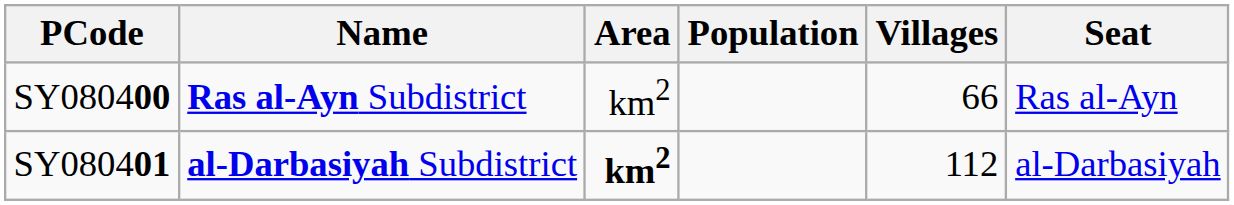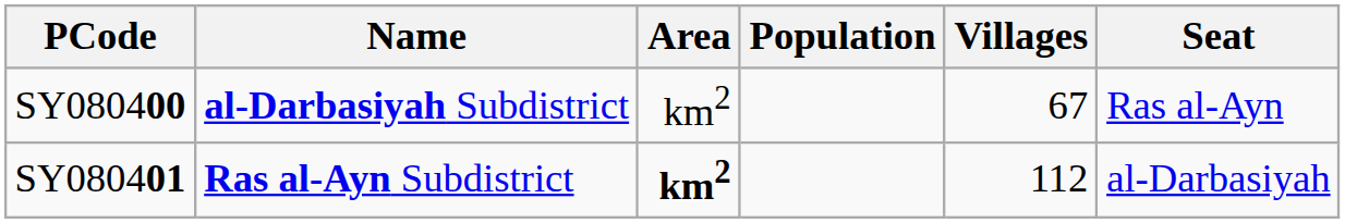SY080400 | Name: Ras al-Ayn Subdistrict -> al-Darbasiyah Subdistrict
SY080400 | Villages: 66 -> 67
SY080401 | Name: al-Darbasiyah Subdistrict -> Ras al-Ayn Subdistrict
